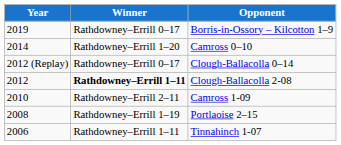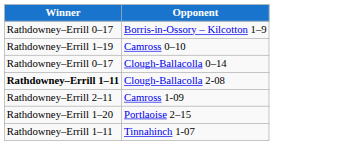- column: Year | 2019 | 2014 | 2012 (Replay) | 2012 | 2010 | 2008 | 2006
Camross 0–10 | Winner: Rathdowney–Errill 1–20 -> Rathdowney–Errill 1–19
Portlaoise 2–15 | Winner: Rathdowney–Errill 1–19 -> Rathdowney–Errill 1–20
